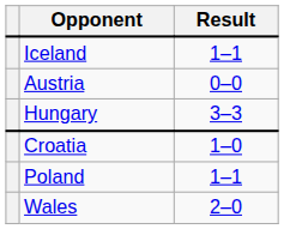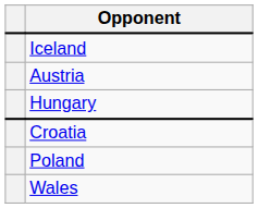- column: Result | 1–1 | 0–0 | 3–3 | 1–0 | 1–1 | 2–0
